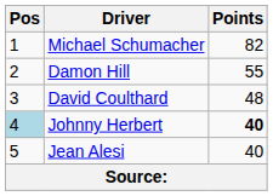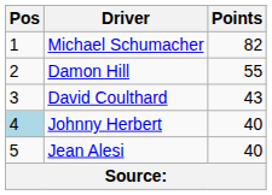David Coulthard | Points: 48 -> 43
Johnny Herbert | Points: bold -> normal
